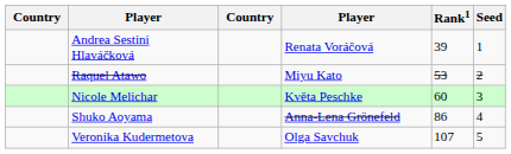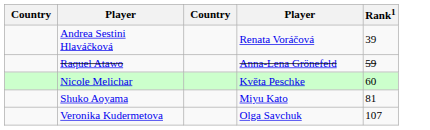- column: Seed | 1 | 2 | 3 | 4 | 5
Raquel Atawo | column 4: Miyu Kato -> Anna-Lena Grönefeld
Raquel Atawo | Rank1: 53 -> 59
Shuko Aoyama | column 4: Anna-Lena Grönefeld -> Miyu Kato
Shuko Aoyama | Rank1: 86 -> 81
